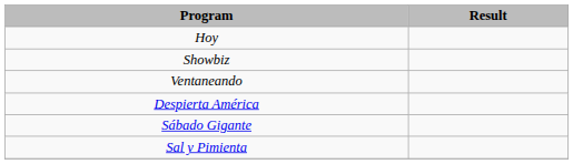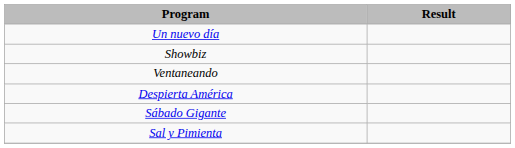- row: Hoy
+ row: Un nuevo día
